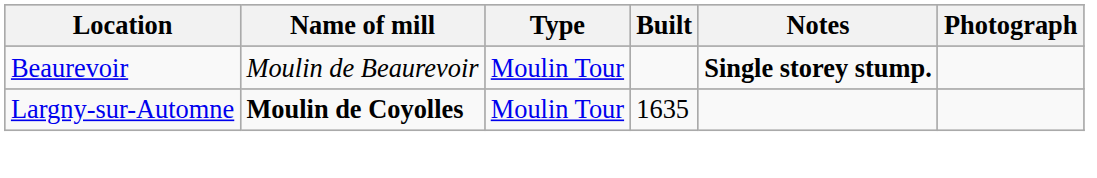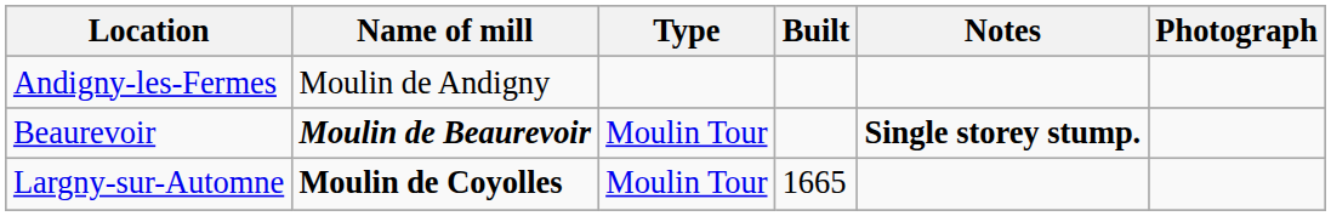+ row: Andigny-les-Fermes | Moulin de Andigny
Beaurevoir | Name of mill: normal -> bold
Largny-sur-Automne | Built: 1635 -> 1665
